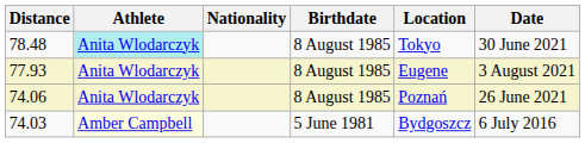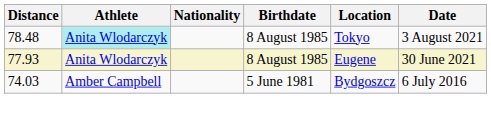78.48 | Date: 30 June 2021 -> 3 August 2021
77.93 | Date: 3 August 2021 -> 30 June 2021
- row: 74.06 | Anita Wlodarczyk | 8 August 1985 | Poznań | 26 June 2021
74.03 | Athlete: lightyellow background -> no background
